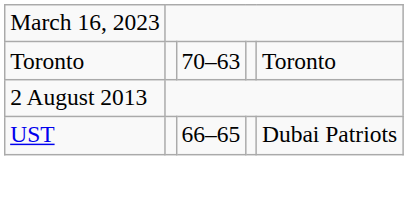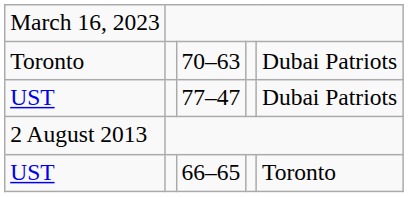70–63 | column 5: Toronto -> Dubai Patriots
+ row: UST | 77–47 | Dubai Patriots
66–65 | column 5: Dubai Patriots -> Toronto
